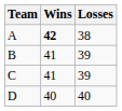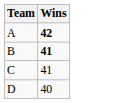- column: Losses | 38 | 39 | 39 | 40
B | Wins: normal -> bold
